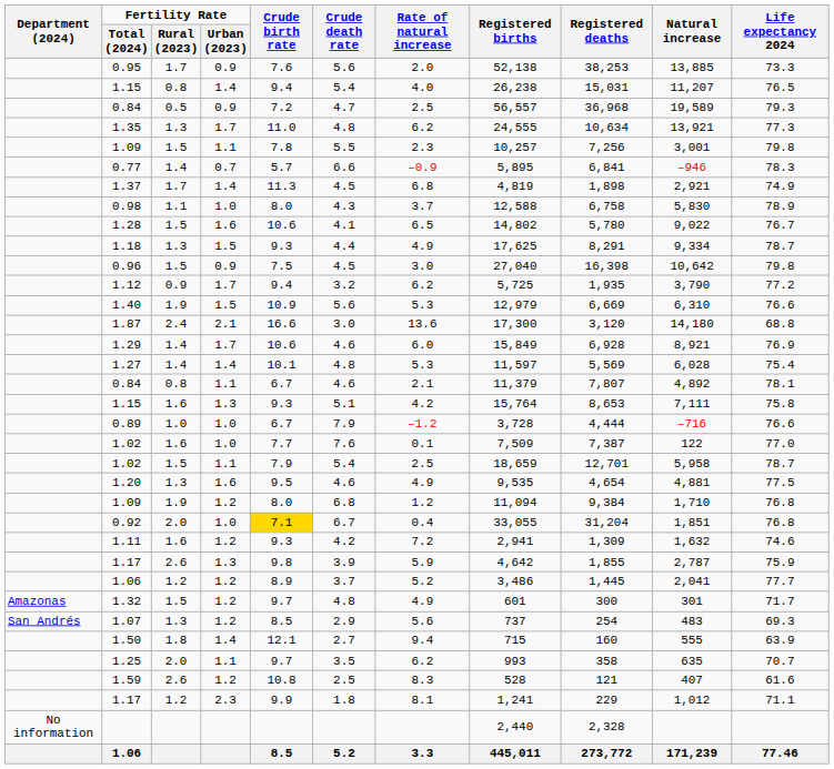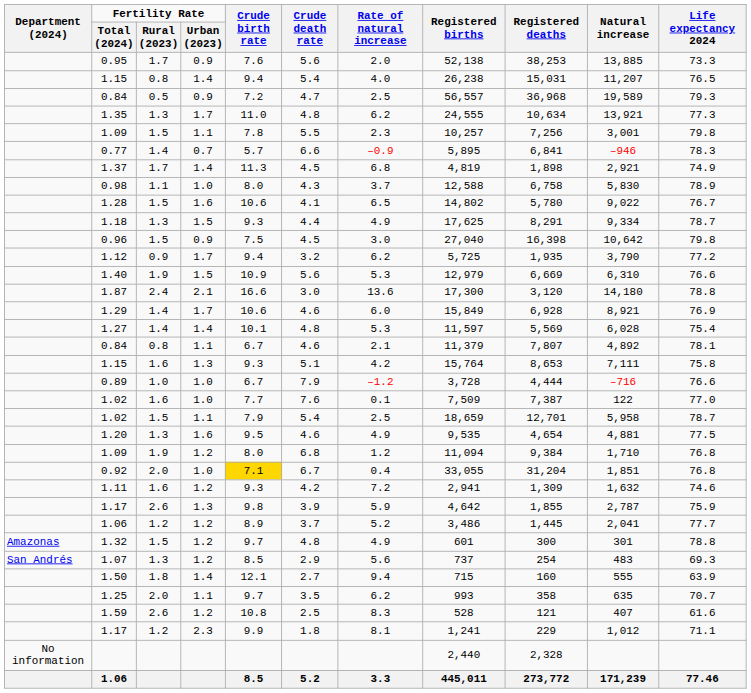1.87 | Life expectancy 2024: 68.8 -> 78.8
1.32 | Life expectancy 2024: 71.7 -> 78.8
